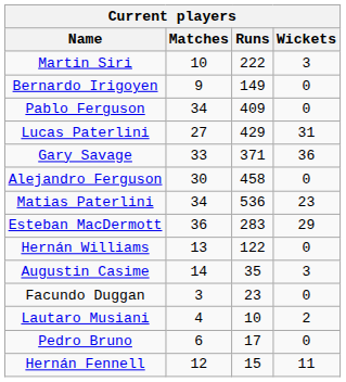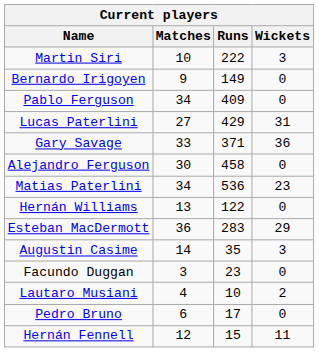rows swapped: Esteban MacDermott <-> Hernán Williams
